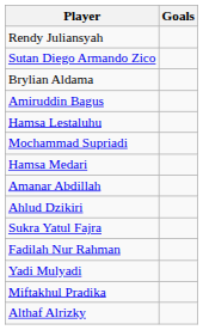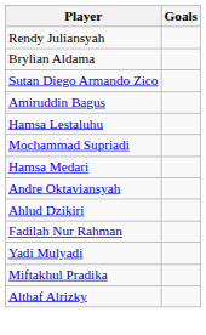rows swapped: Sutan Diego Armando Zico <-> Brylian Aldama
+ row: Andre Oktaviansyah
- row: Amanar Abdillah
- row: Sukra Yatul Fajra
